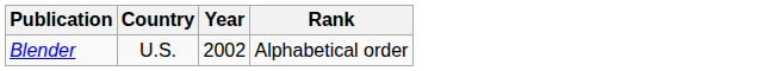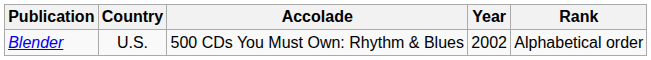+ column: Accolade | 500 CDs You Must Own: Rhythm & Blues
